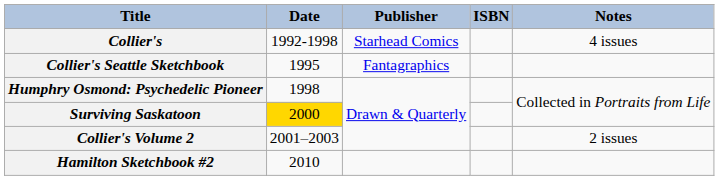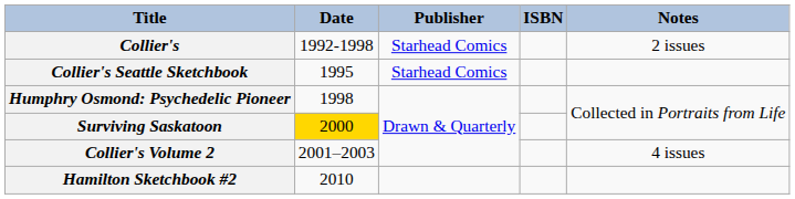Collier's | Notes: 4 issues -> 2 issues
Collier's Seattle Sketchbook | Publisher: Fantagraphics -> Starhead Comics
Collier's Volume 2 | Notes: 2 issues -> 4 issues
